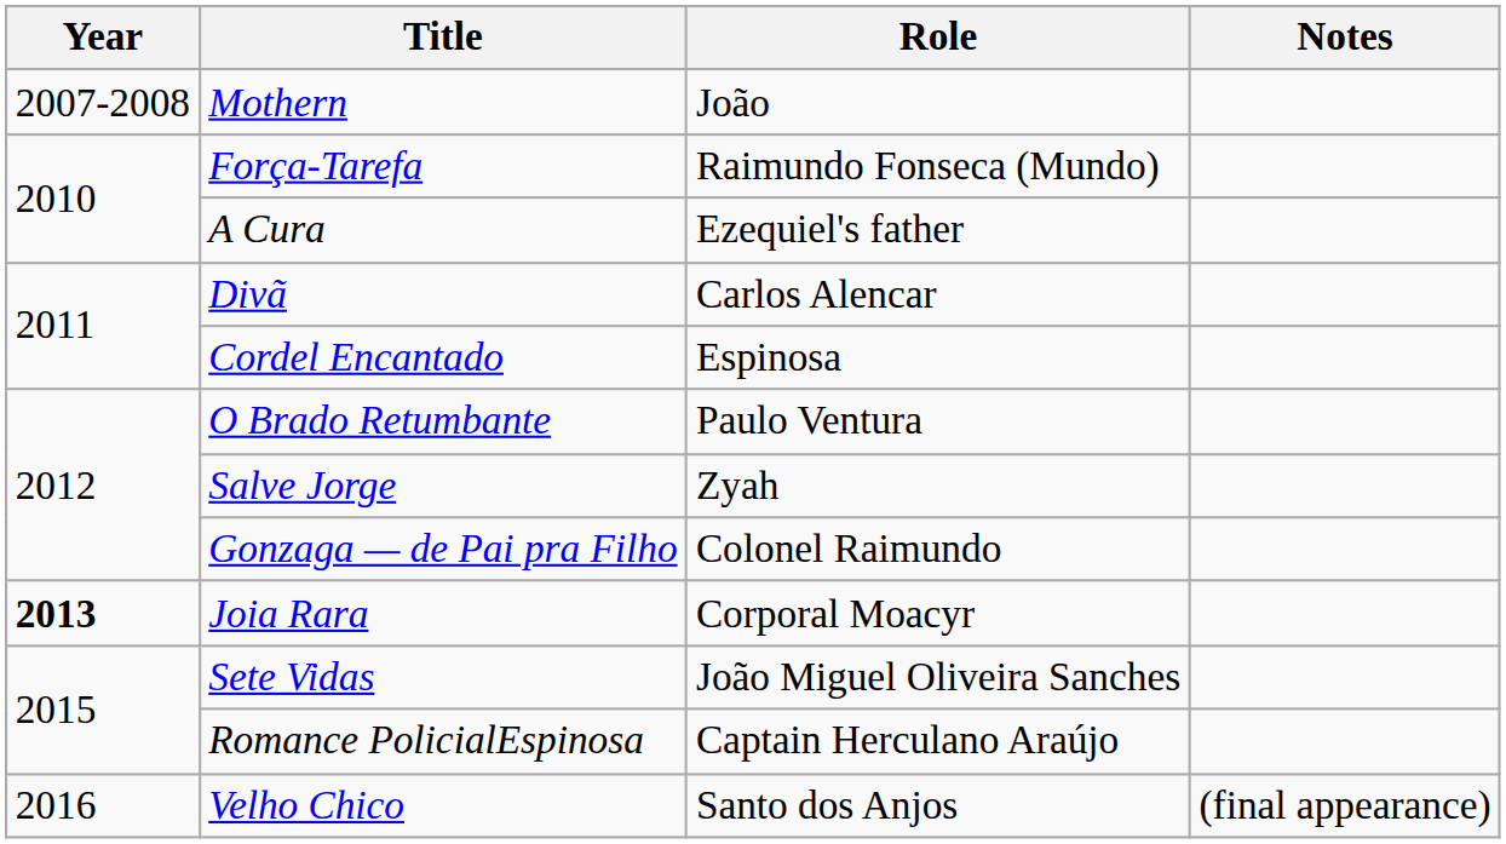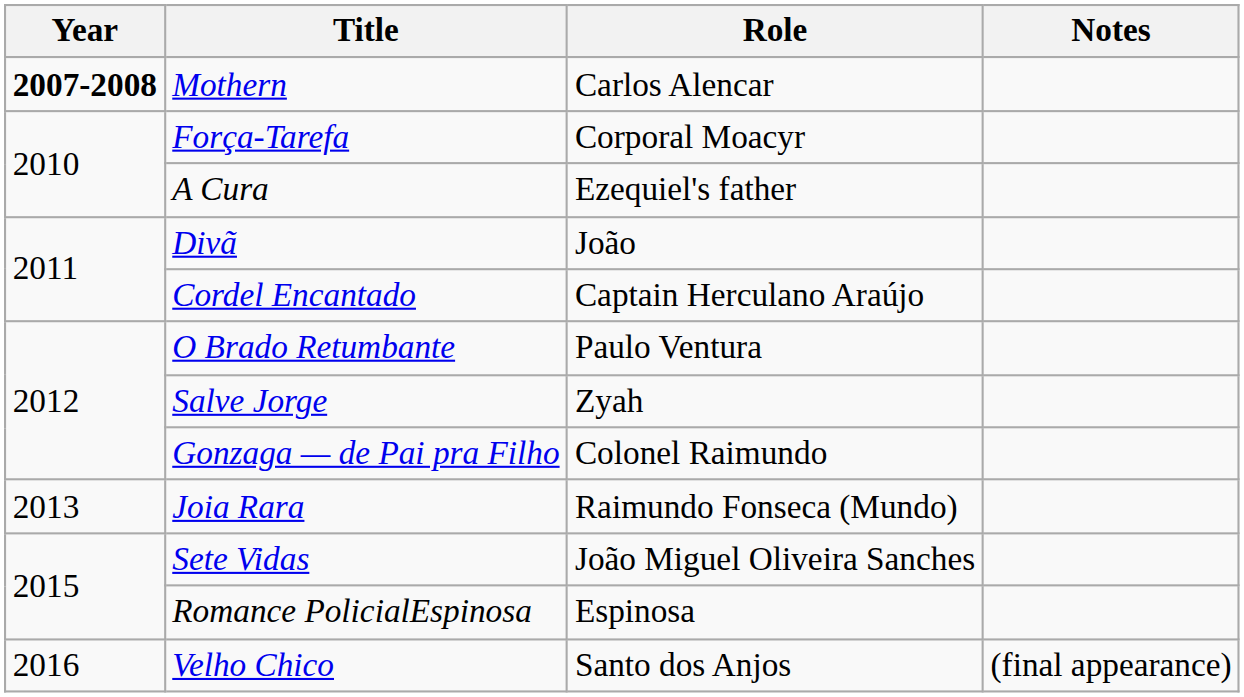Mothern | Year: normal -> bold
Mothern | Role: João -> Carlos Alencar
Força-Tarefa | Role: Raimundo Fonseca (Mundo) -> Corporal Moacyr
Divã | Role: Carlos Alencar -> João
Cordel Encantado | Role: Espinosa -> Captain Herculano Araújo
Joia Rara | Year: bold -> normal
Joia Rara | Role: Corporal Moacyr -> Raimundo Fonseca (Mundo)
Romance PolicialEspinosa | Role: Captain Herculano Araújo -> Espinosa
